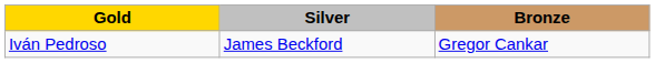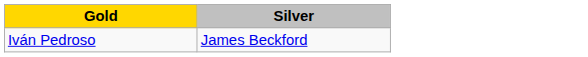- column: Bronze | Gregor Cankar
